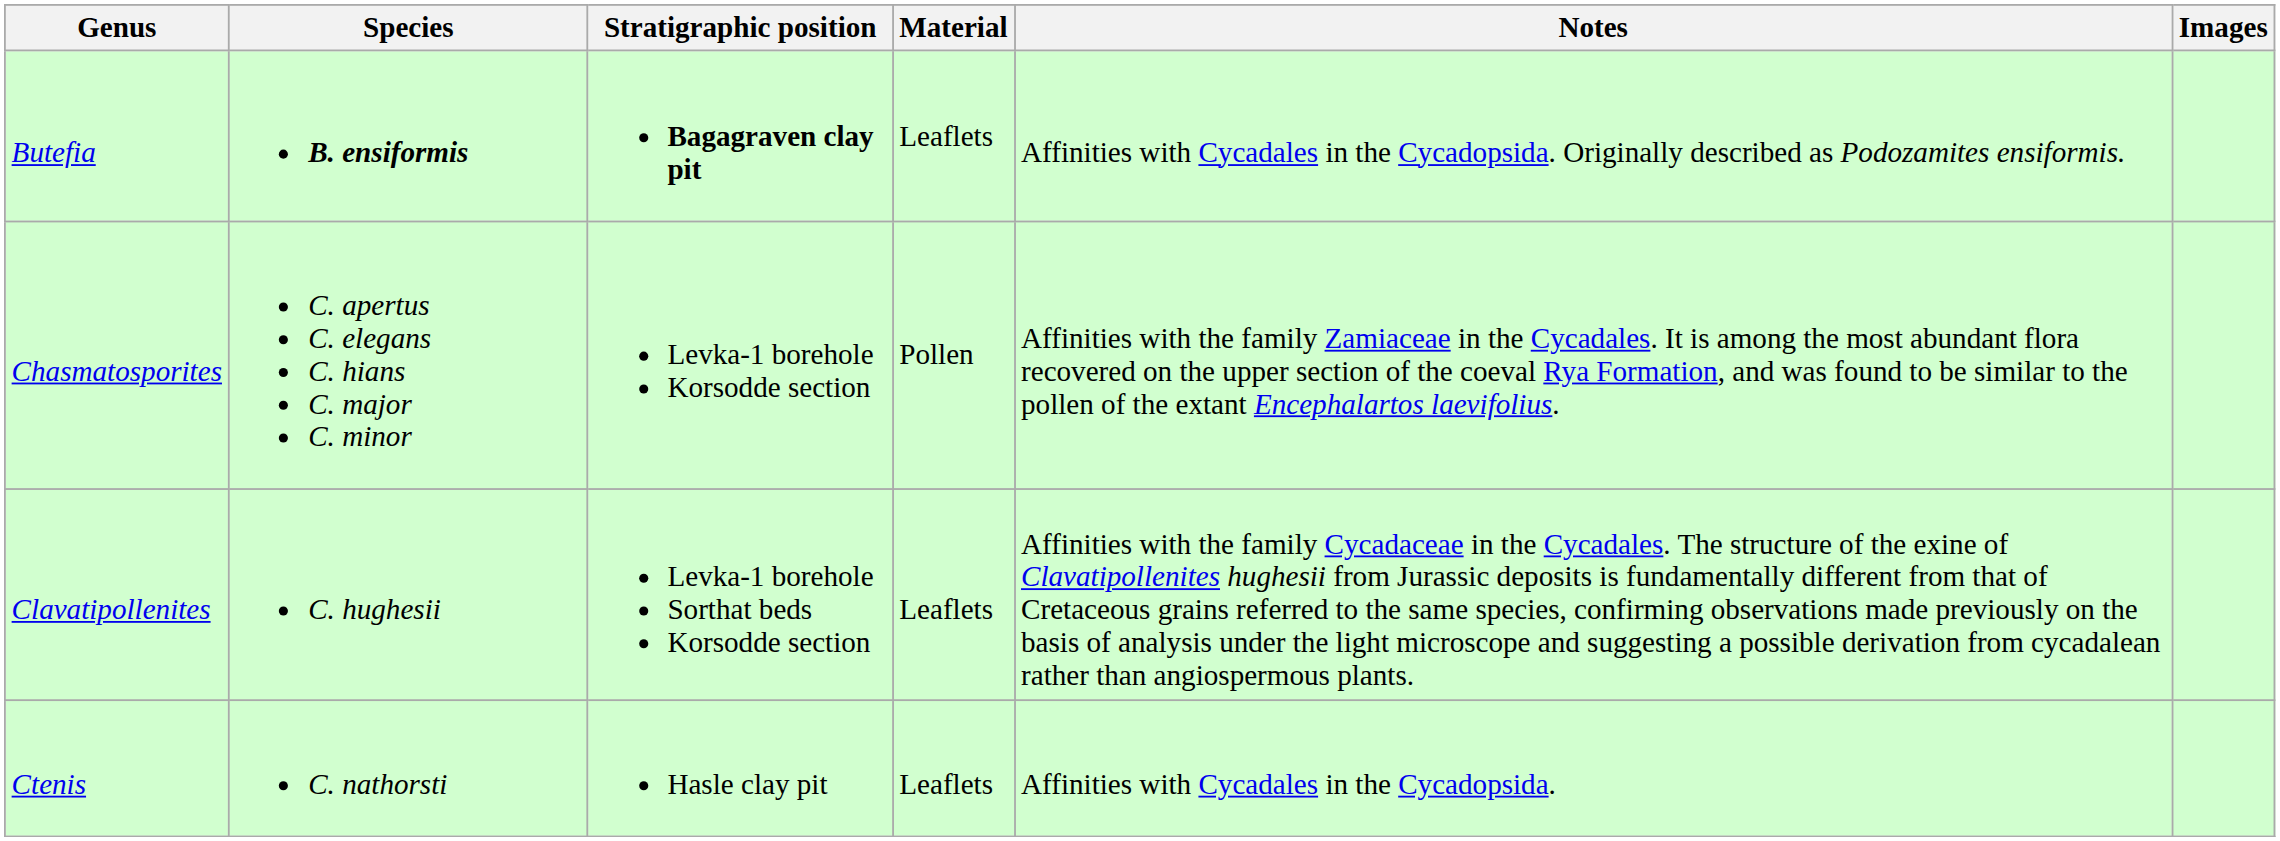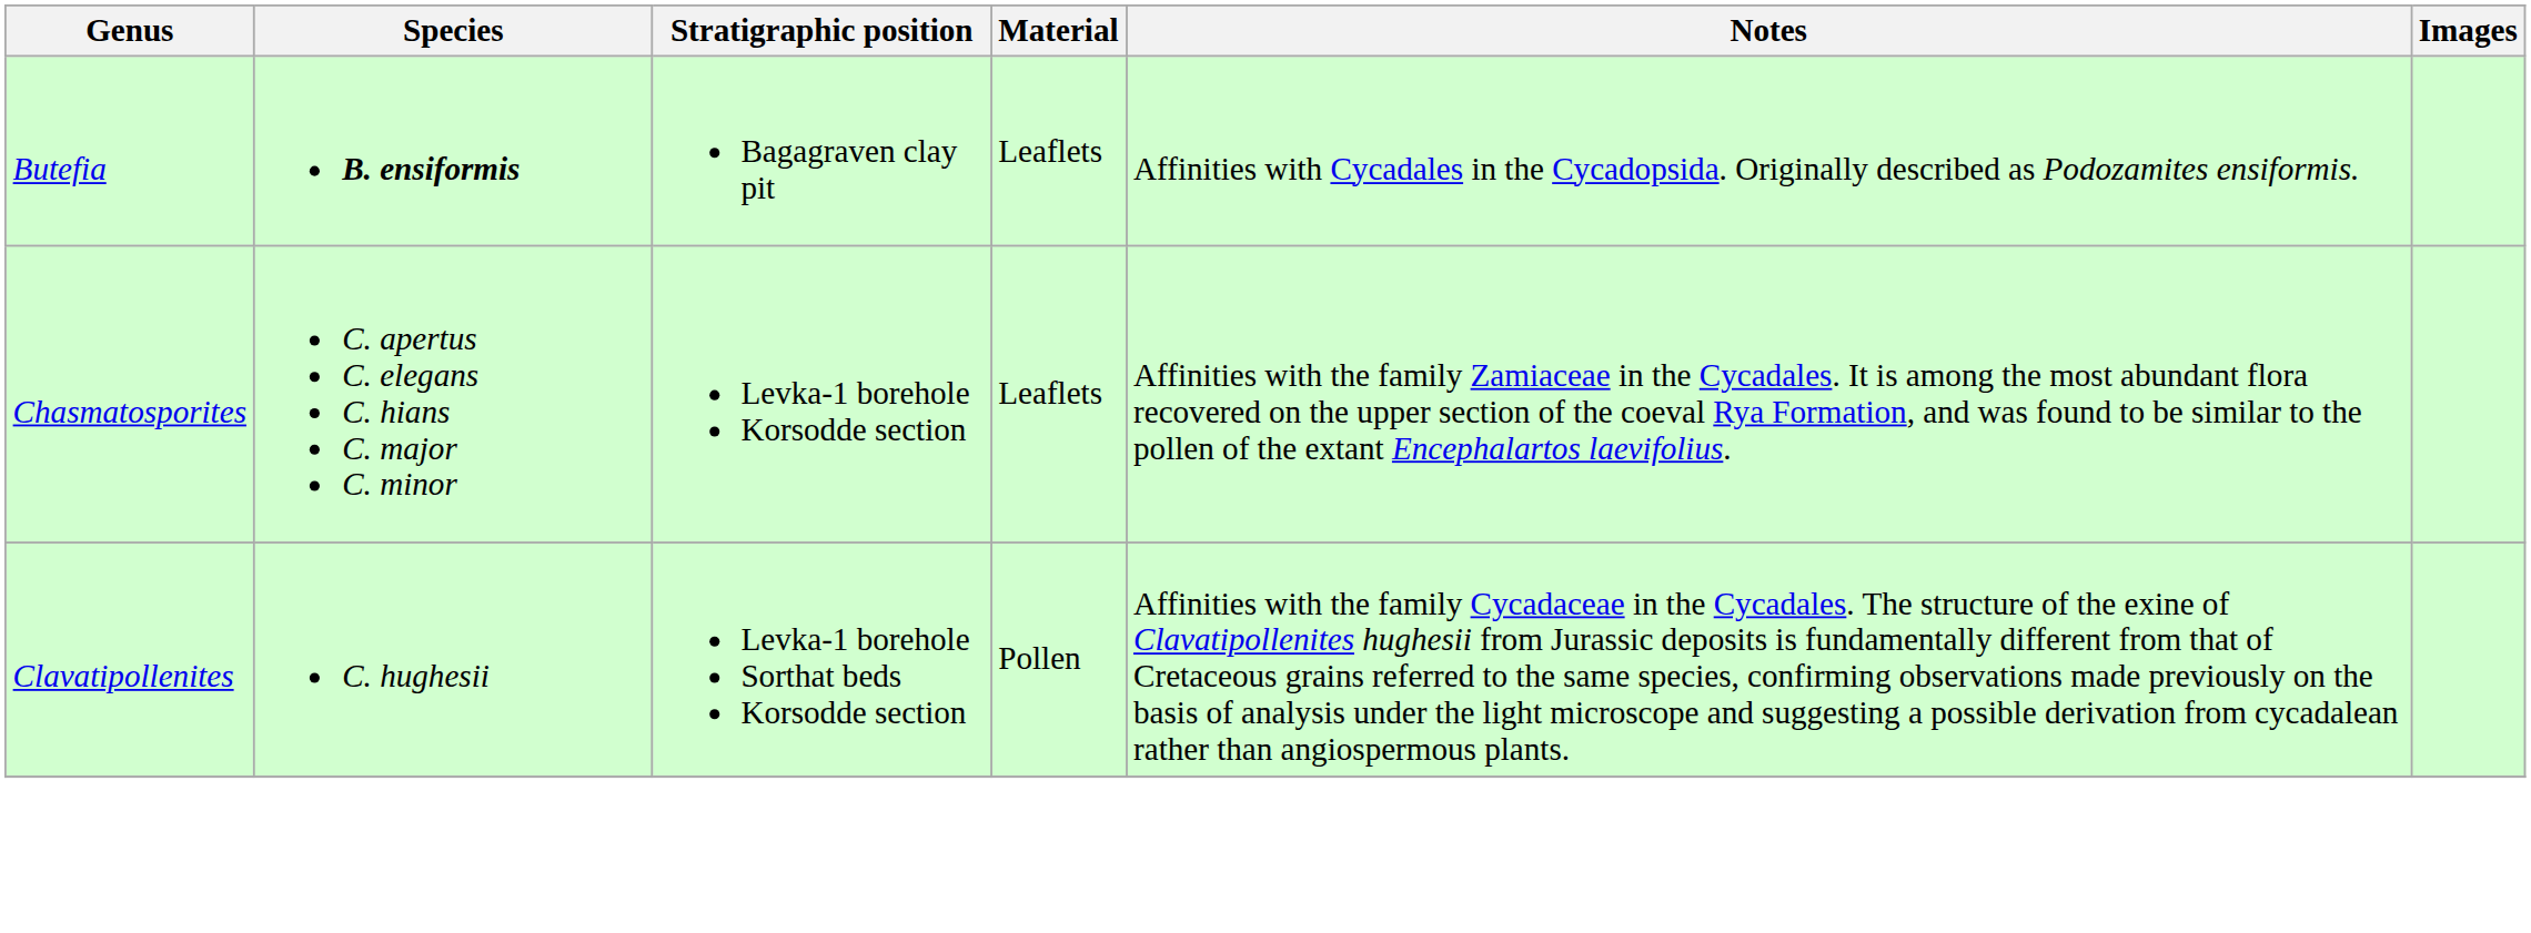Butefia | Stratigraphic position: bold -> normal
Chasmatosporites | Material: Pollen -> Leaflets
Clavatipollenites | Material: Leaflets -> Pollen
- row: Ctenis | C. nathorsti | Hasle clay pit | Leaflets | Affinities with Cycadales in the Cycadopsida.
